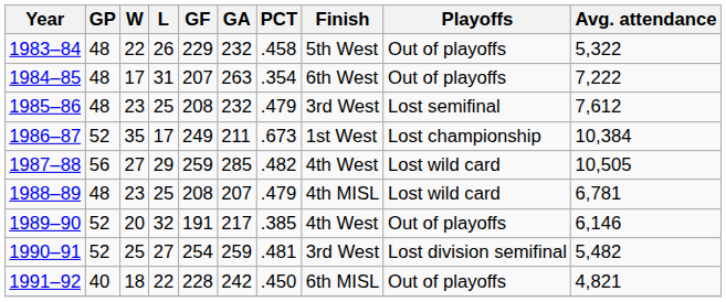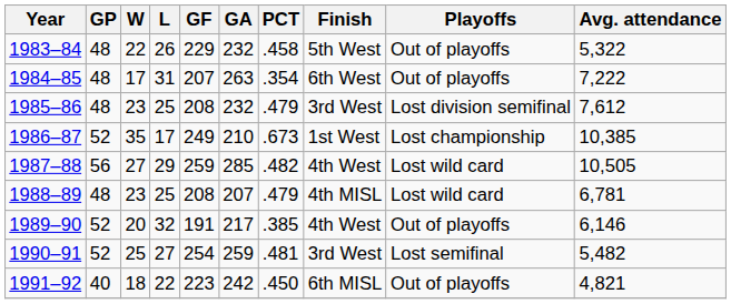1985–86 | Playoffs: Lost semifinal -> Lost division semifinal
1986–87 | GA: 211 -> 210
1986–87 | Avg. attendance: 10,384 -> 10,385
1990–91 | Playoffs: Lost division semifinal -> Lost semifinal
1991–92 | GF: 228 -> 223
